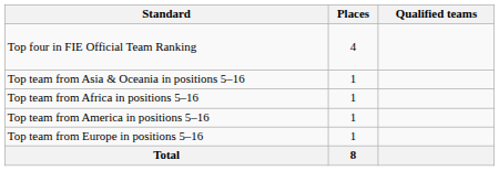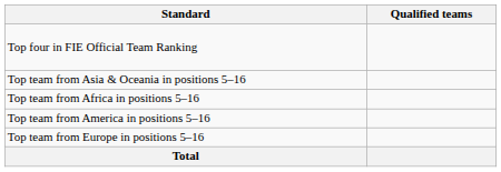- column: Places | 4 | 1 | 1 | 1 | 1 | 8
